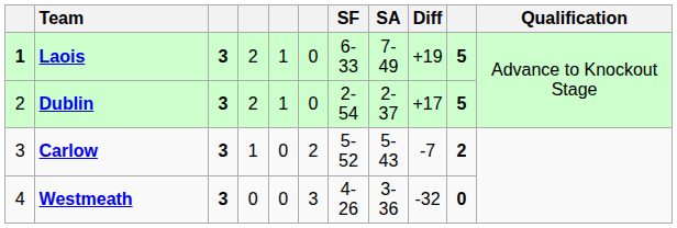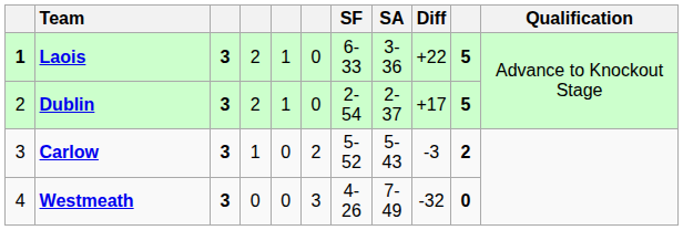Laois | SA: 7-49 -> 3-36
Laois | Diff: +19 -> +22
Carlow | Diff: -7 -> -3
Westmeath | SA: 3-36 -> 7-49
